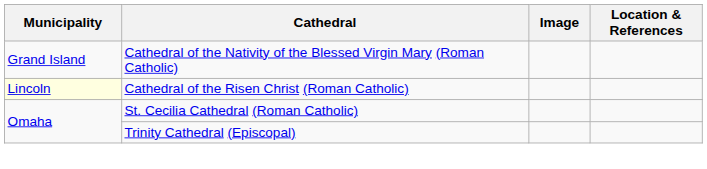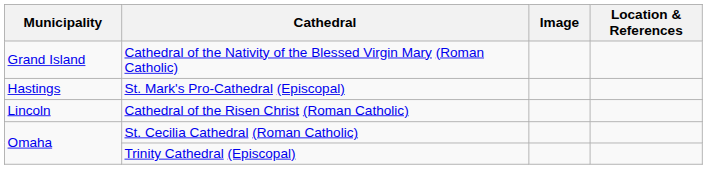+ row: Hastings | St. Mark's Pro-Cathedral (Episcopal)
Cathedral of the Risen Christ (Roman Catholic) | Municipality: lightyellow background -> no background
